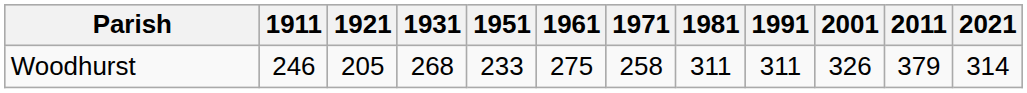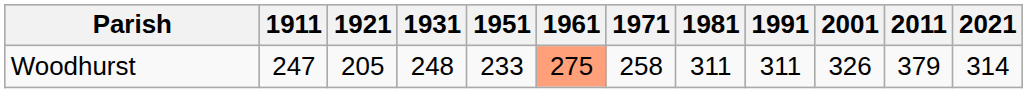Woodhurst | 1911: 246 -> 247
Woodhurst | 1931: 268 -> 248
Woodhurst | 1961: no background -> lightsalmon background
